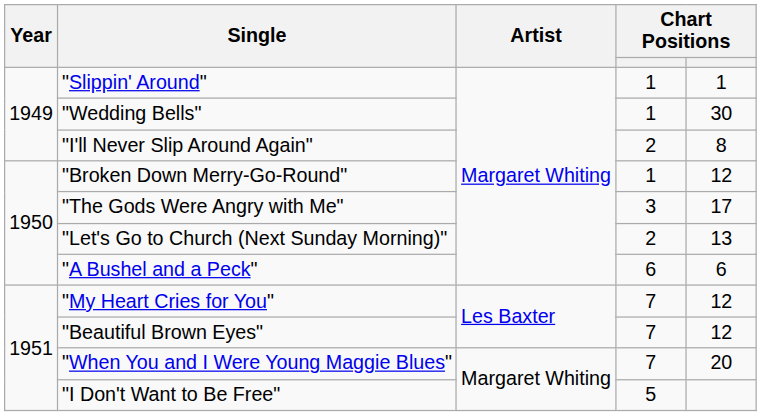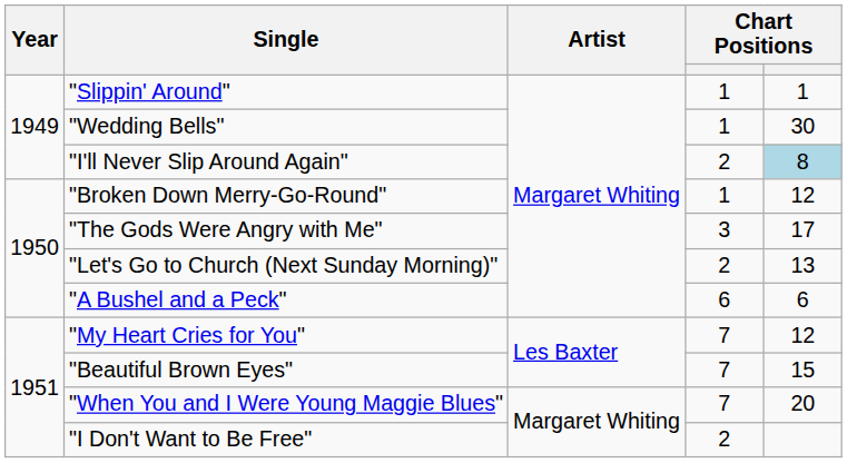"I'll Never Slip Around Again" | column 5: no background -> lightblue background
"Beautiful Brown Eyes" | column 5: 12 -> 15
"I Don't Want to Be Free" | column 4: 5 -> 2
